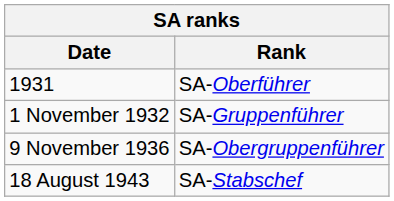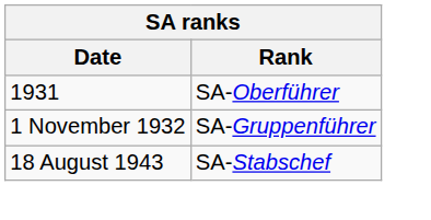- row: 9 November 1936 | SA-Obergruppenführer
